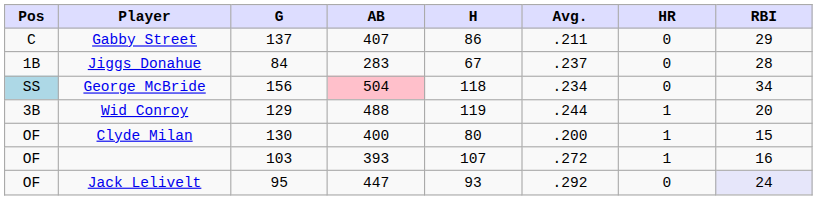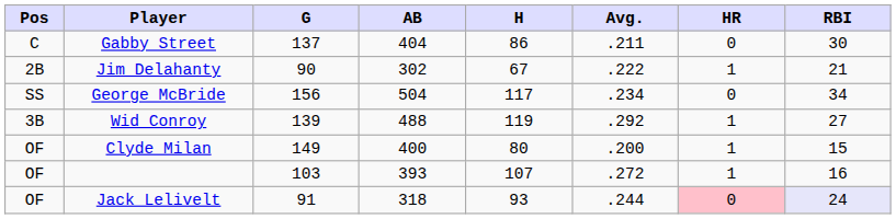Gabby Street | AB: 407 -> 404
Gabby Street | RBI: 29 -> 30
- row: 1B | Jiggs Donahue | 84 | 283 | 67 | .237 | 0 | 28
+ row: 2B | Jim Delahanty | 90 | 302 | 67 | .222 | 1 | 21
George McBride | Pos: lightblue background -> no background
George McBride | AB: pink background -> no background
George McBride | H: 118 -> 117
Wid Conroy | G: 129 -> 139
Wid Conroy | Avg.: .244 -> .292
Wid Conroy | RBI: 20 -> 27
Clyde Milan | G: 130 -> 149
Jack Lelivelt | G: 95 -> 91
Jack Lelivelt | AB: 447 -> 318
Jack Lelivelt | Avg.: .292 -> .244
Jack Lelivelt | HR: no background -> pink background
